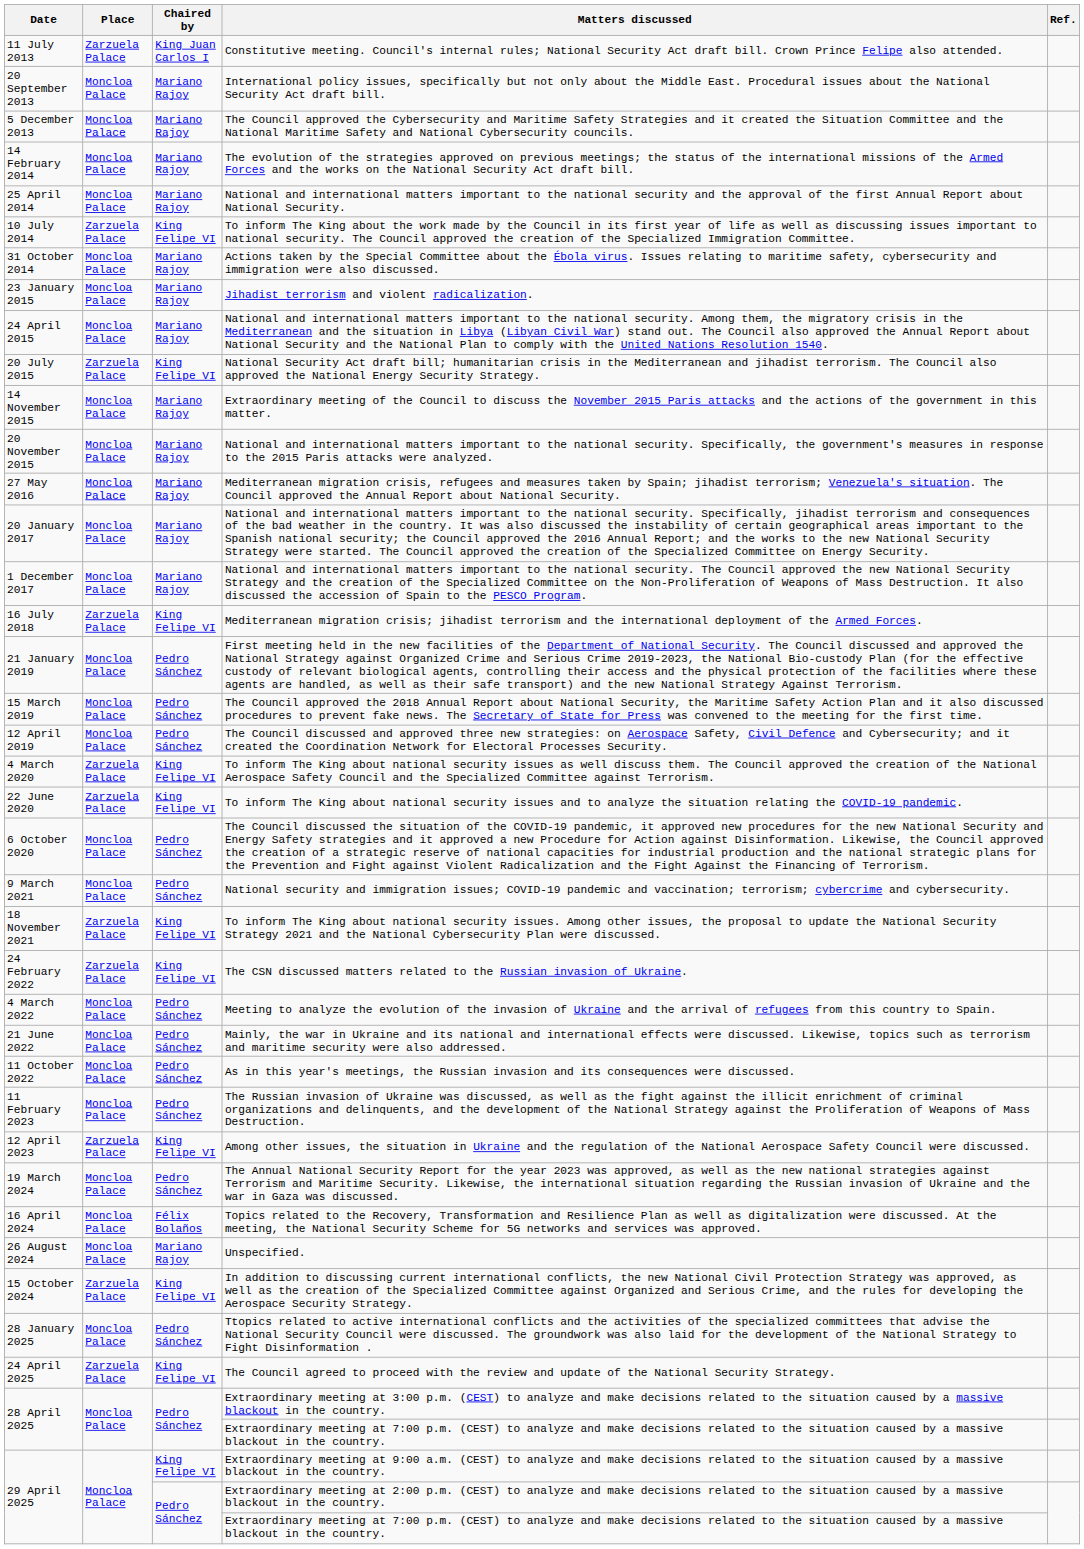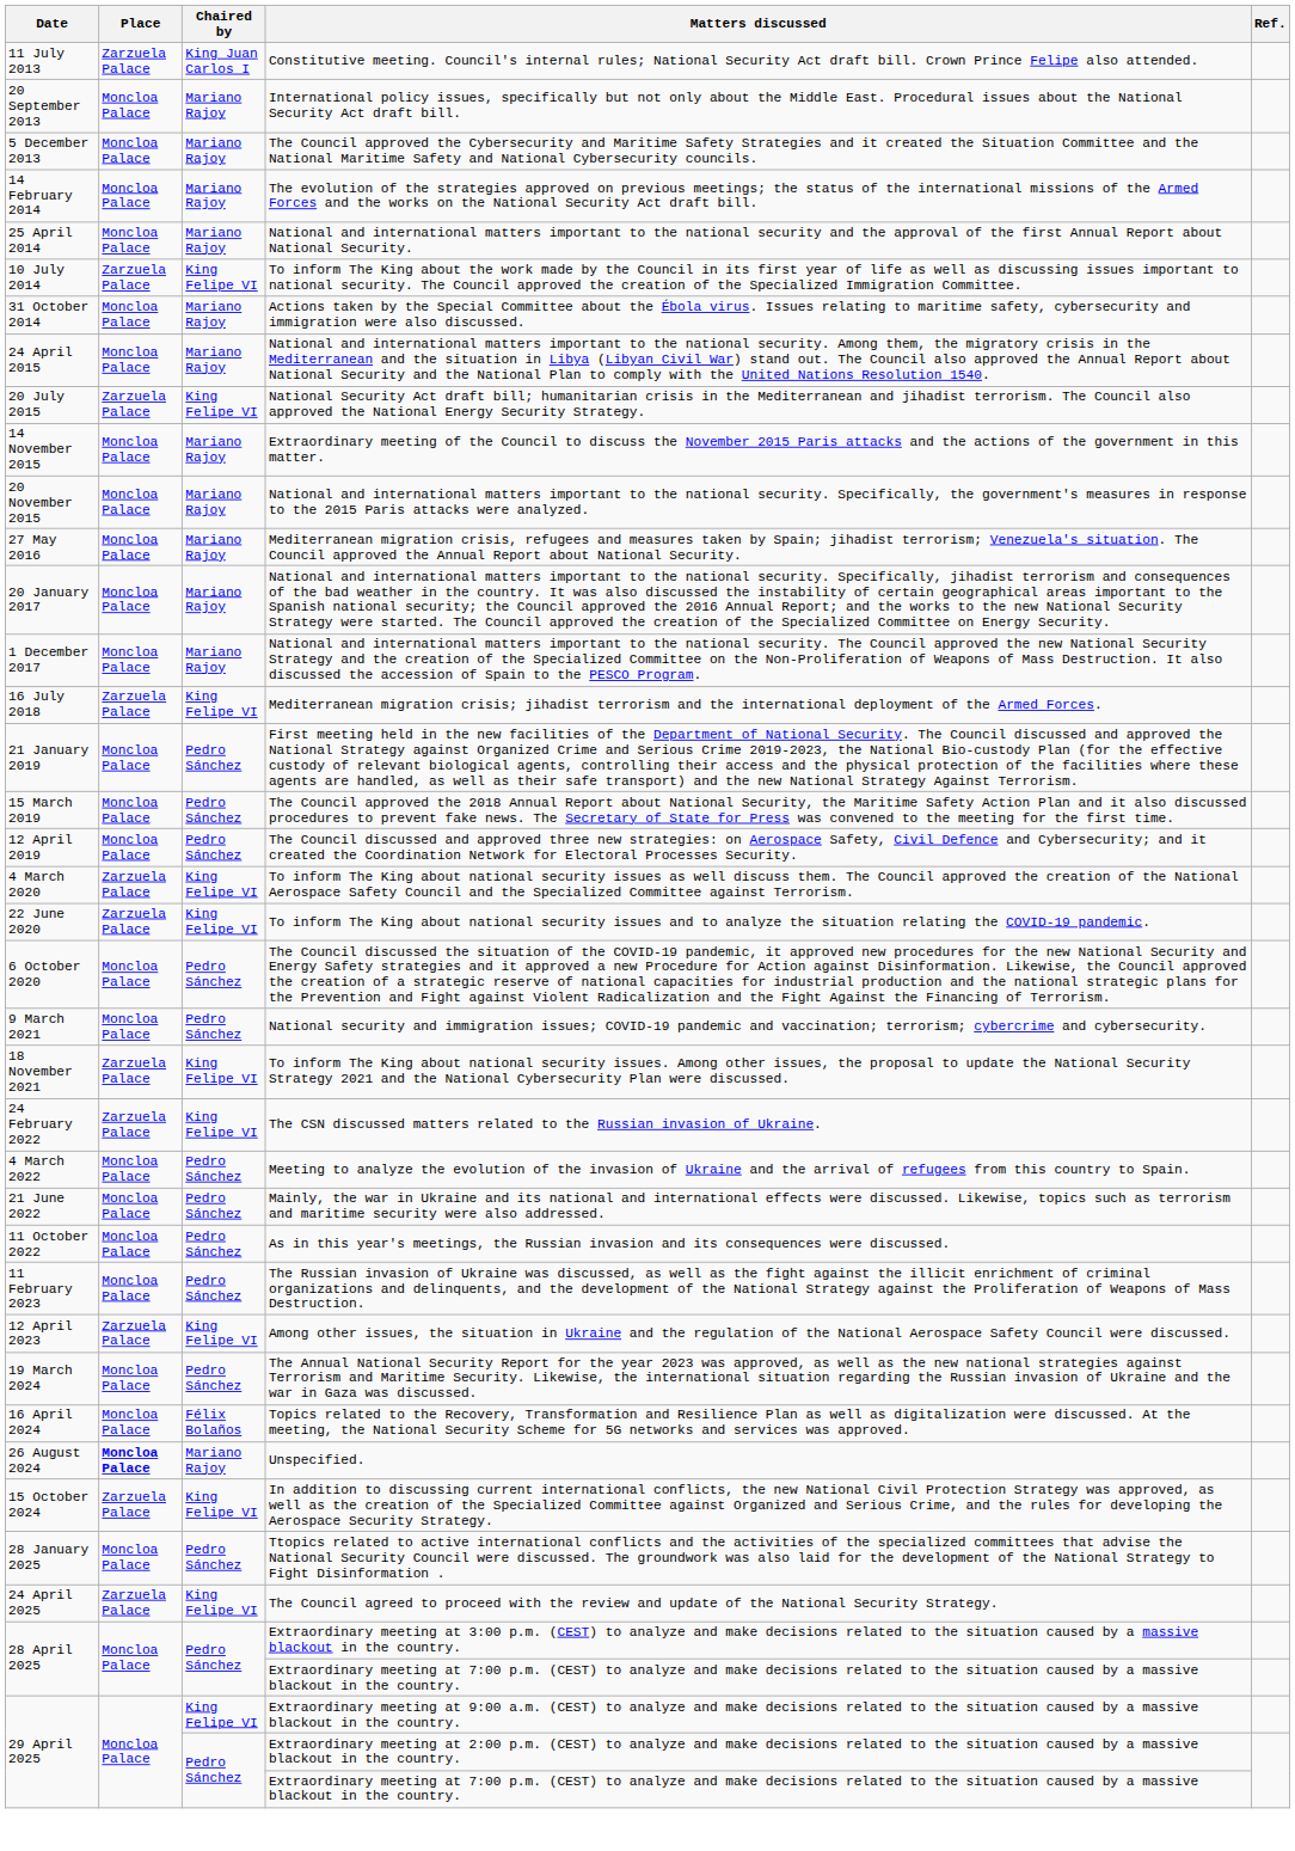- row: 23 January 2015 | Moncloa Palace | Mariano Rajoy | Jihadist terrorism and violent radicalization.
Unspecified. | Place: normal -> bold
